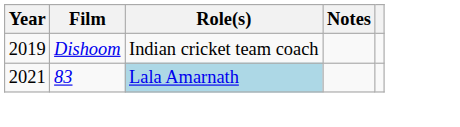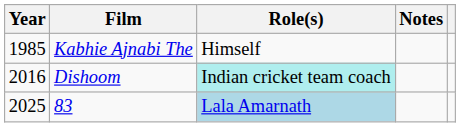+ row: 1985 | Kabhie Ajnabi The | Himself
Dishoom | Year: 2019 -> 2016
Dishoom | Role(s): no background -> paleturquoise background
83 | Year: 2021 -> 2025
